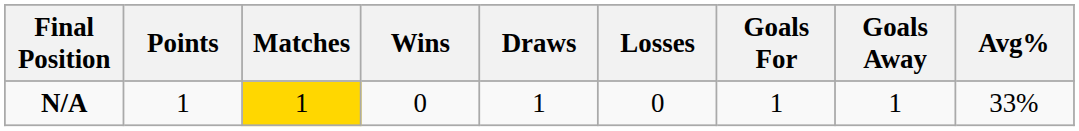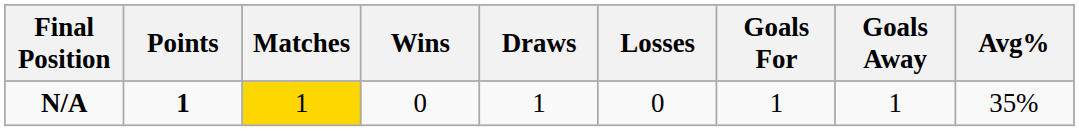N/A | Points: normal -> bold
N/A | Avg%: 33% -> 35%
